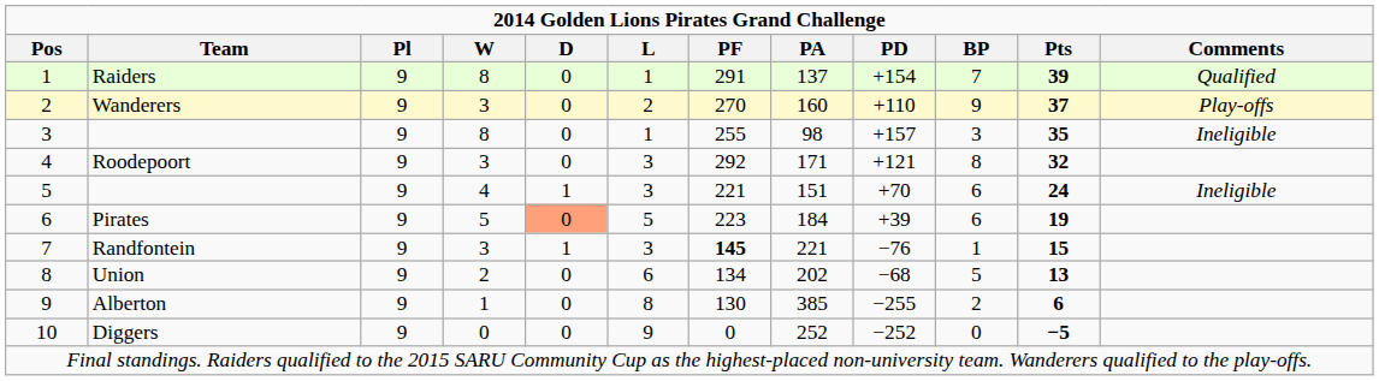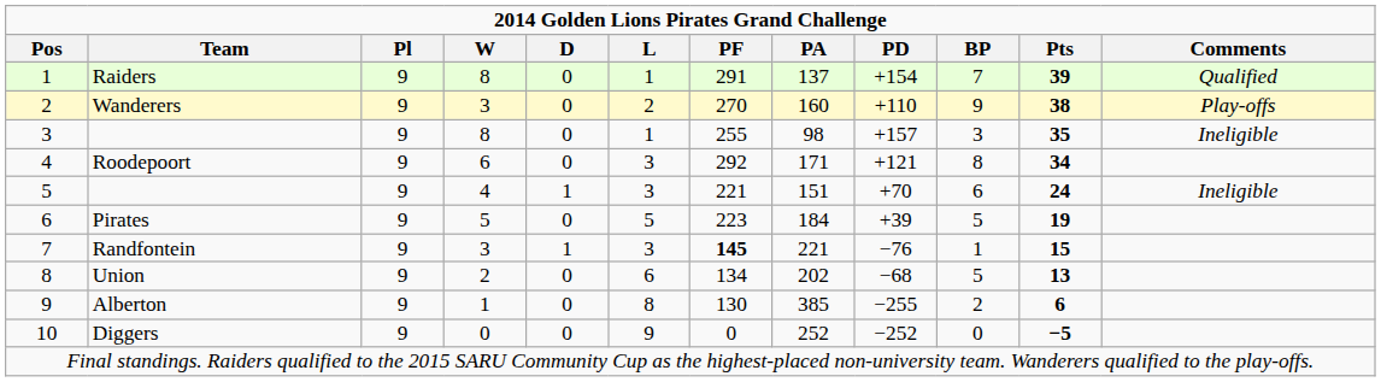Wanderers | Pts: 37 -> 38
Roodepoort | W: 3 -> 6
Roodepoort | Pts: 32 -> 34
Pirates | D: lightsalmon background -> no background
Pirates | BP: 6 -> 5
